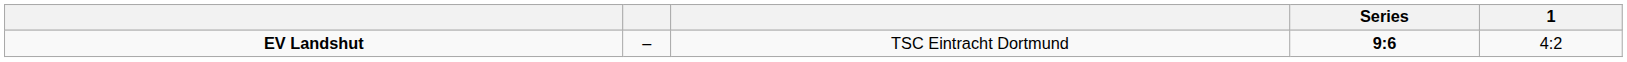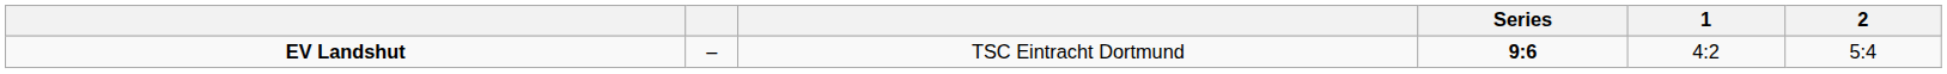+ column: 2 | 5:4
